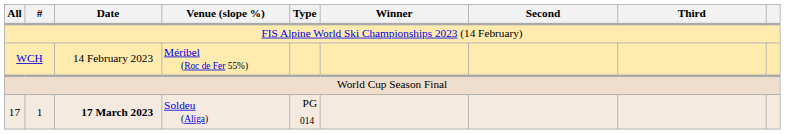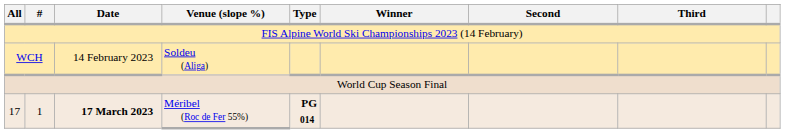WCH | Venue (slope %): Méribel (Roc de Fer 55%) -> Soldeu (Aliga)
17 | Venue (slope %): Soldeu (Aliga) -> Méribel (Roc de Fer 55%)
17 | Type: normal -> bold
